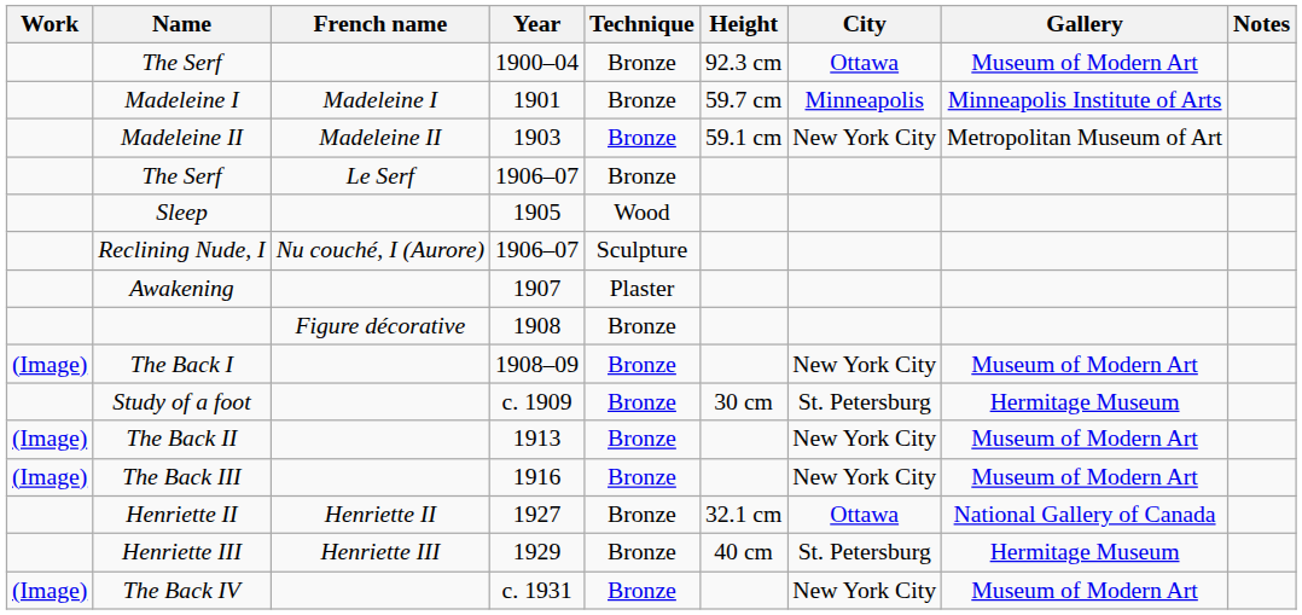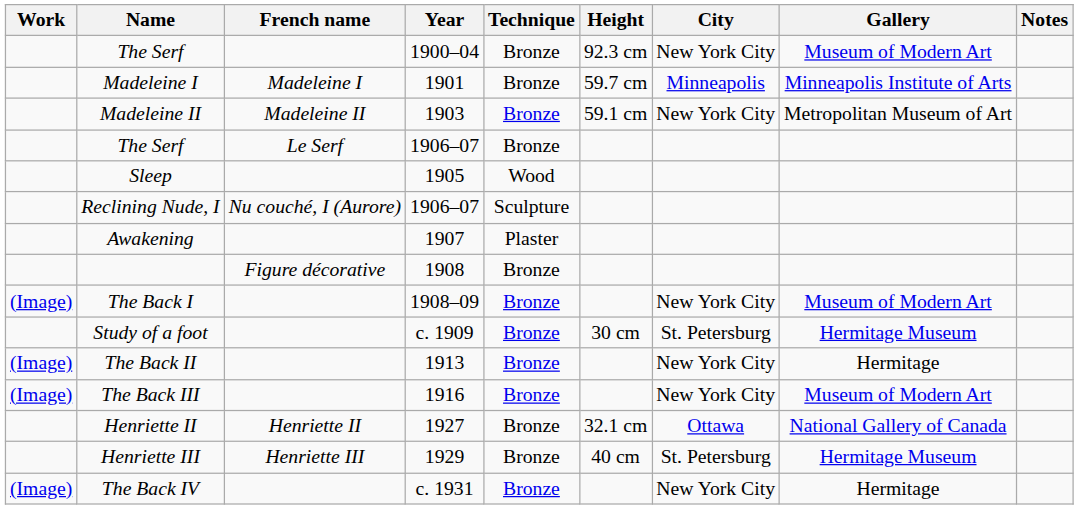The Serf / 1900–04 | City: Ottawa -> New York City
The Back II | Gallery: Museum of Modern Art -> Hermitage
The Back IV | Gallery: Museum of Modern Art -> Hermitage
